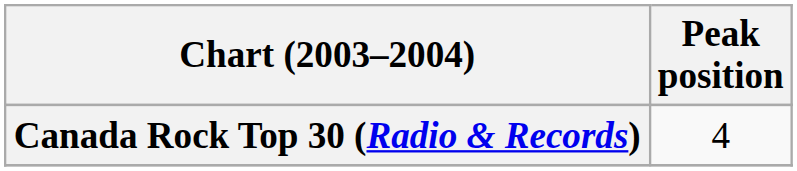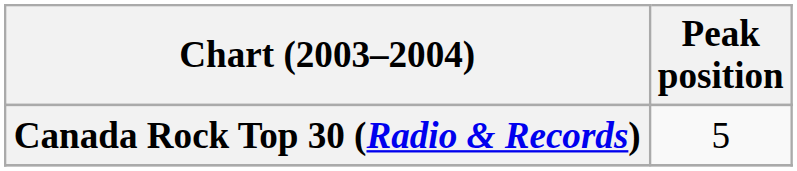Canada Rock Top 30 (Radio & Records) | Peak position: 4 -> 5
